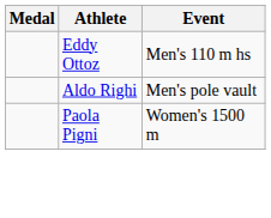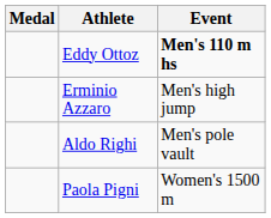Eddy Ottoz | Event: normal -> bold
+ row: Erminio Azzaro | Men's high jump
